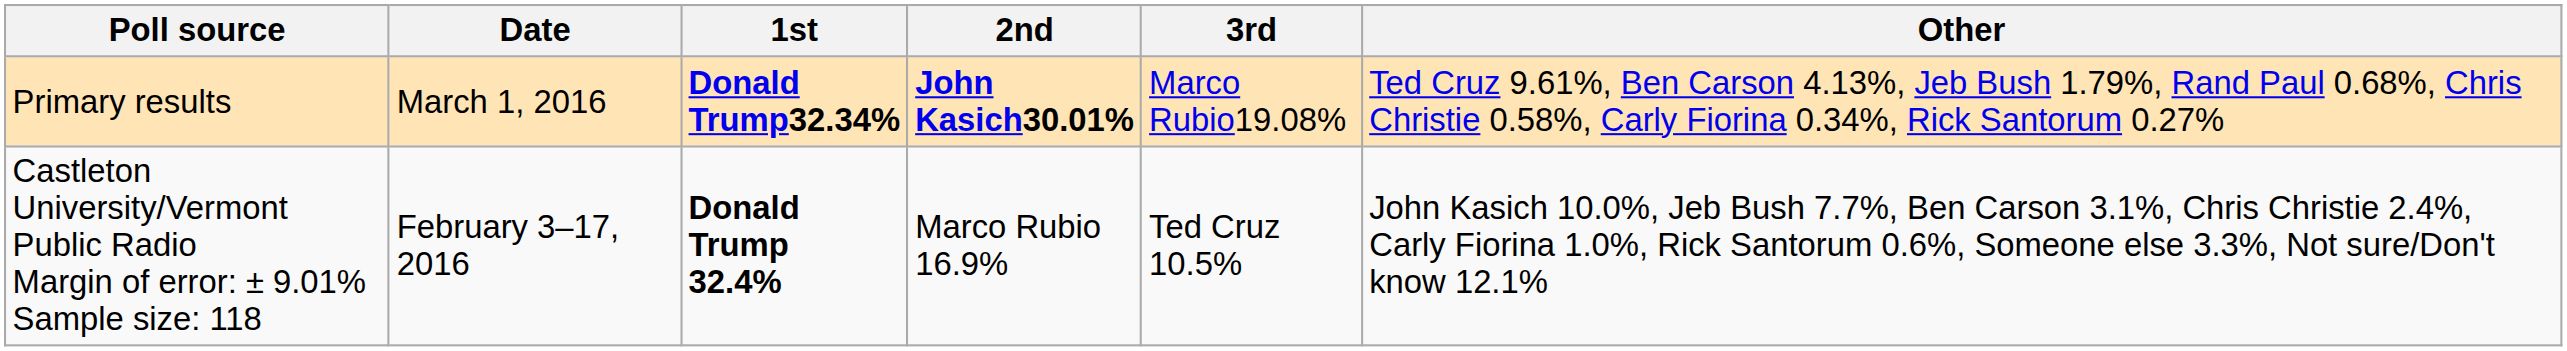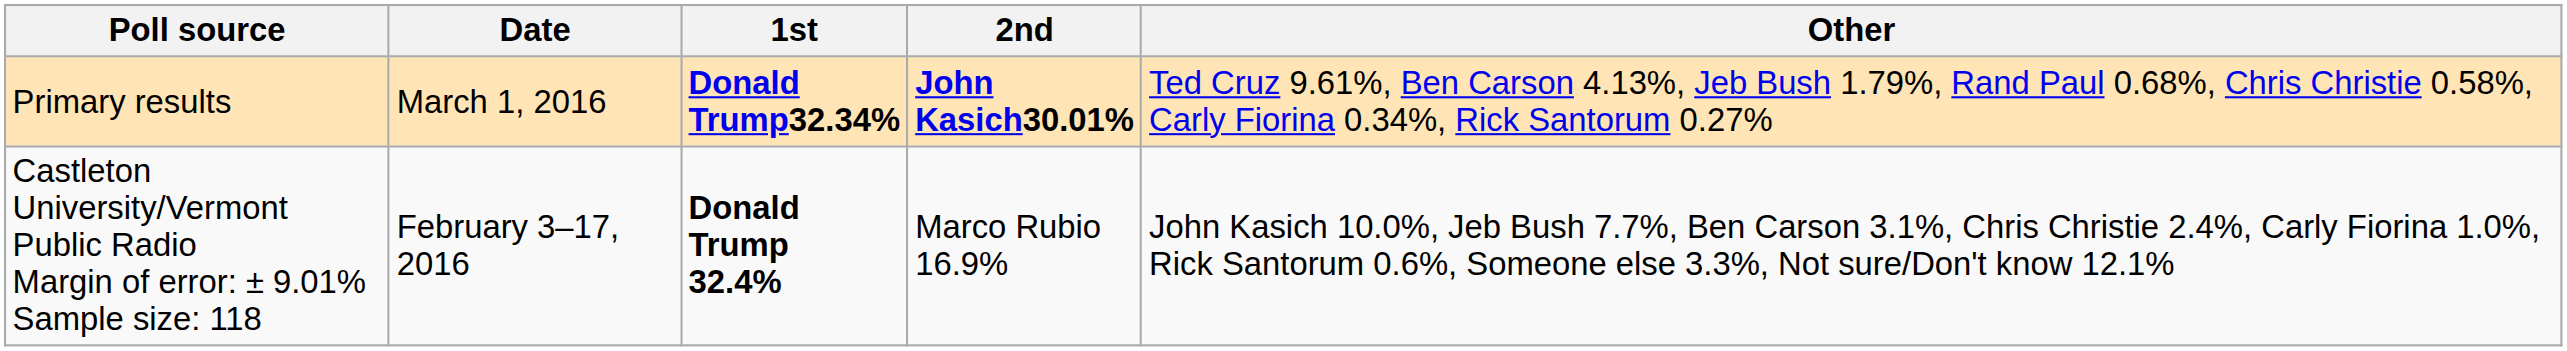- column: 3rd | Marco Rubio19.08% | Ted Cruz 10.5%
